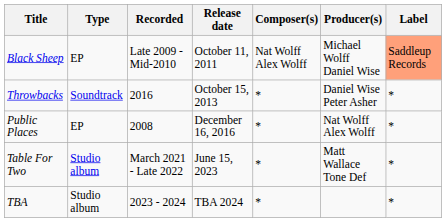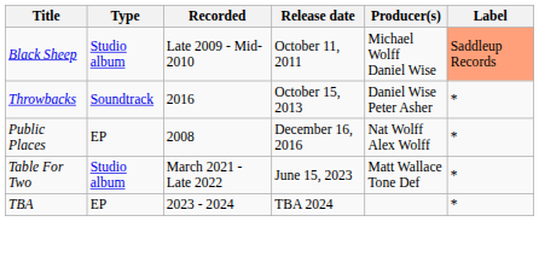- column: Composer(s) | Nat Wolff Alex Wolff | * | * | * | *
Black Sheep | Type: EP -> Studio album
TBA | Type: Studio album -> EP
